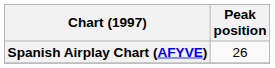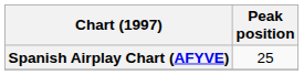Spanish Airplay Chart (AFYVE) | Peak position: 26 -> 25
